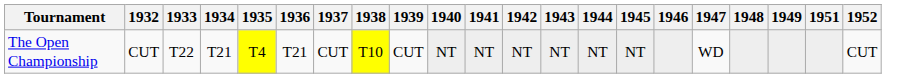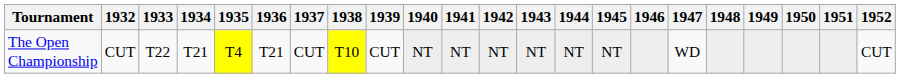+ column: 1950
